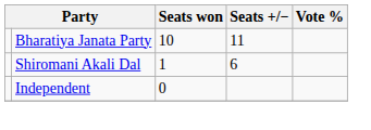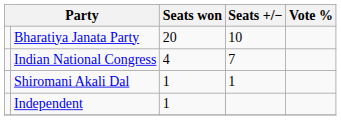Bharatiya Janata Party | Seats won: 10 -> 20
Bharatiya Janata Party | Seats +/−: 11 -> 10
+ row: Indian National Congress | 4 | 7
Shiromani Akali Dal | Seats +/−: 6 -> 1
Independent | Seats won: 0 -> 1
